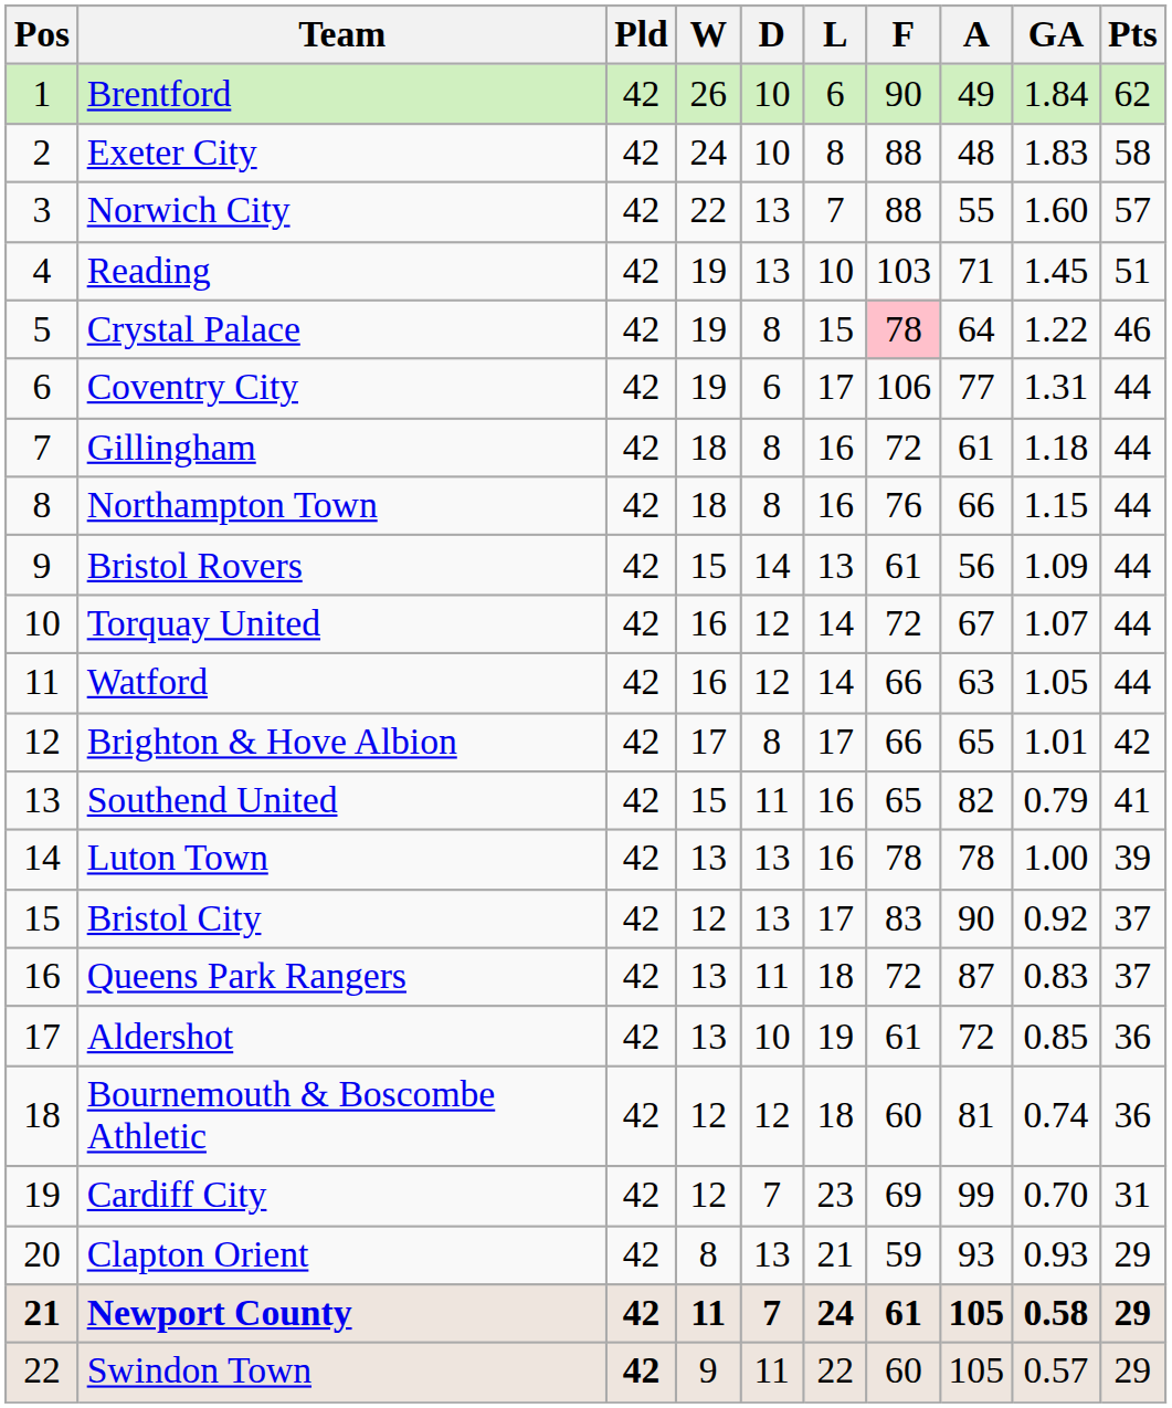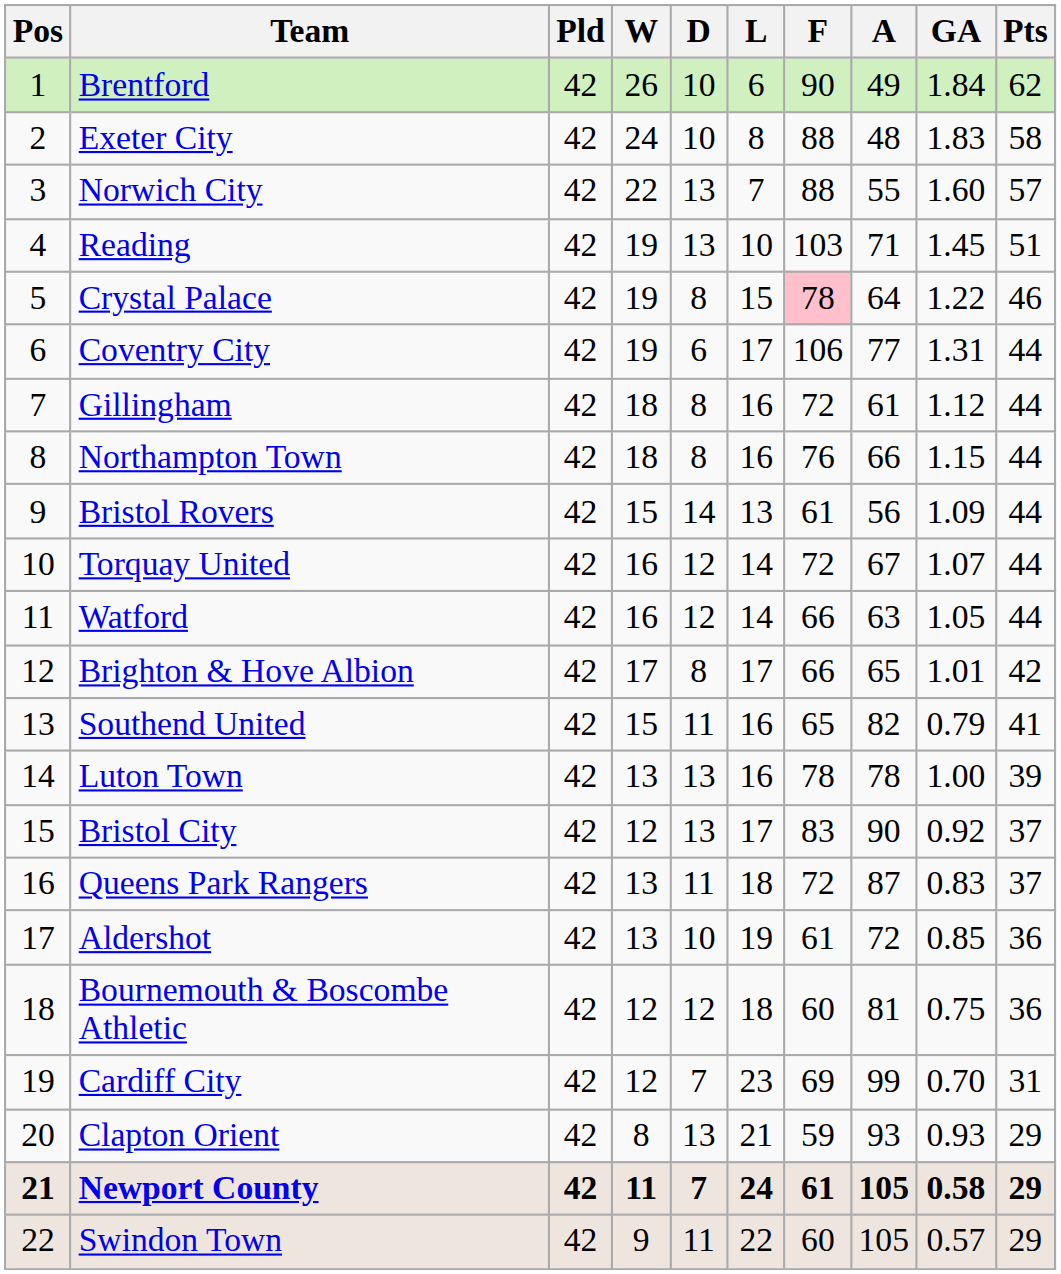Gillingham | GA: 1.18 -> 1.12
Bournemouth & Boscombe Athletic | GA: 0.74 -> 0.75
Swindon Town | Pld: bold -> normal
